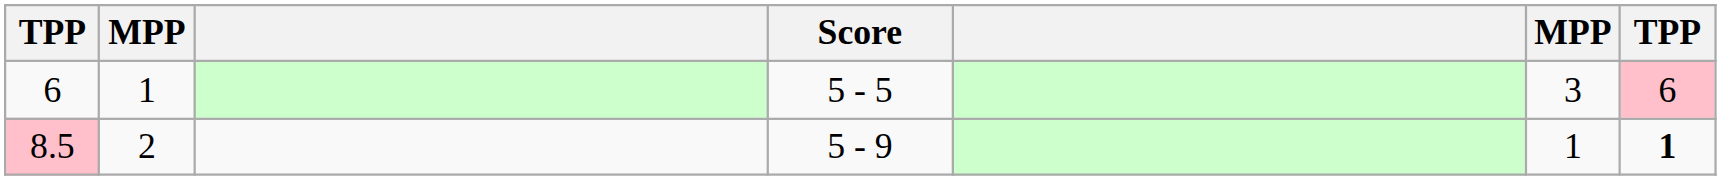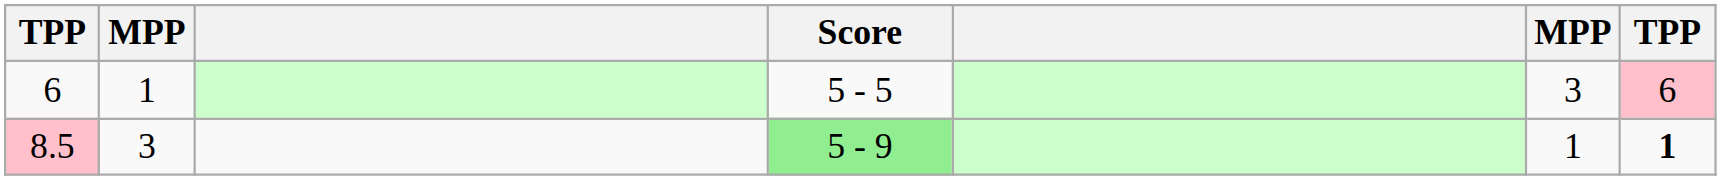8.5 | column 2: 2 -> 3
8.5 | Score: no background -> lightgreen background
